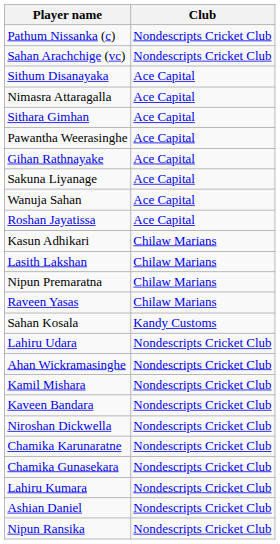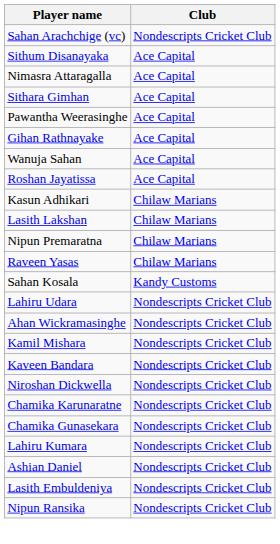- row: Pathum Nissanka (c) | Nondescripts Cricket Club
- row: Sakuna Liyanage | Ace Capital
+ row: Lasith Embuldeniya | Nondescripts Cricket Club
